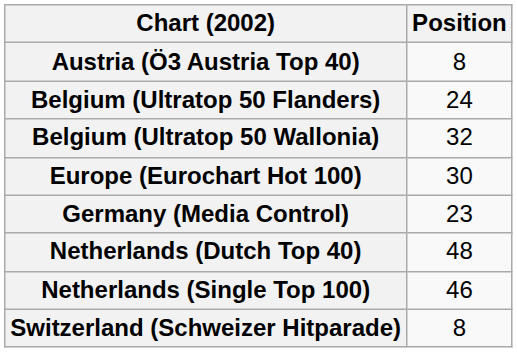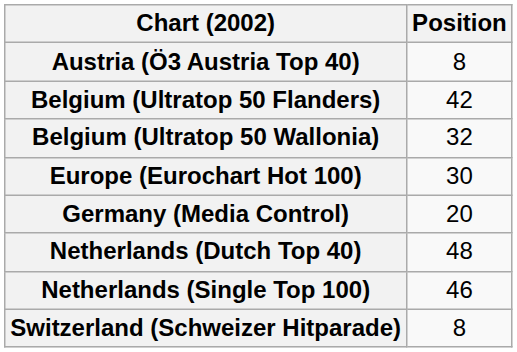Belgium (Ultratop 50 Flanders) | Position: 24 -> 42
Germany (Media Control) | Position: 23 -> 20
